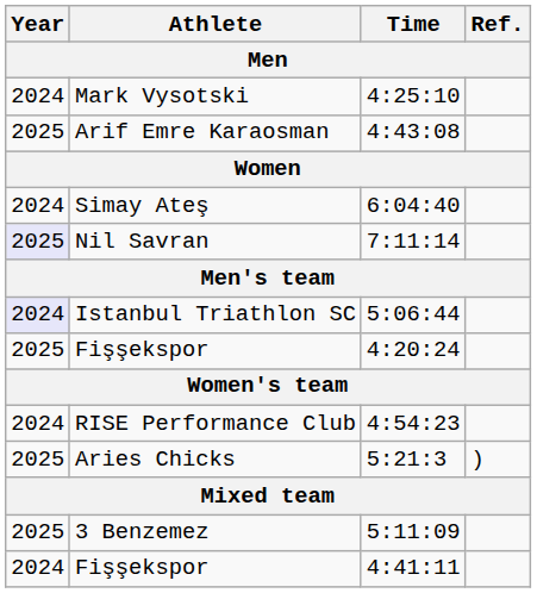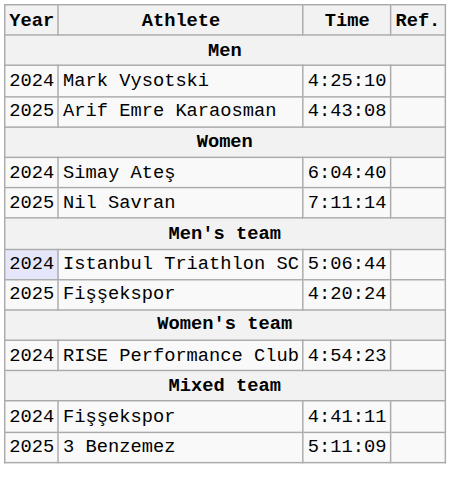Nil Savran | Year: lavender background -> no background
- row: 2025 | Aries Chicks | 5:21:3 | )
rows swapped: Fişşekspor / 4:41:11 <-> 3 Benzemez
